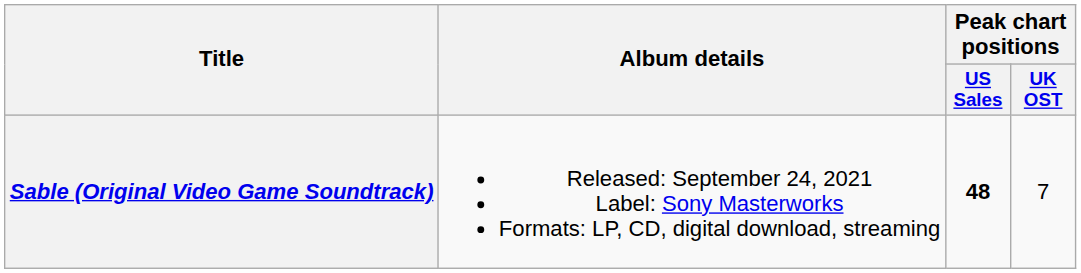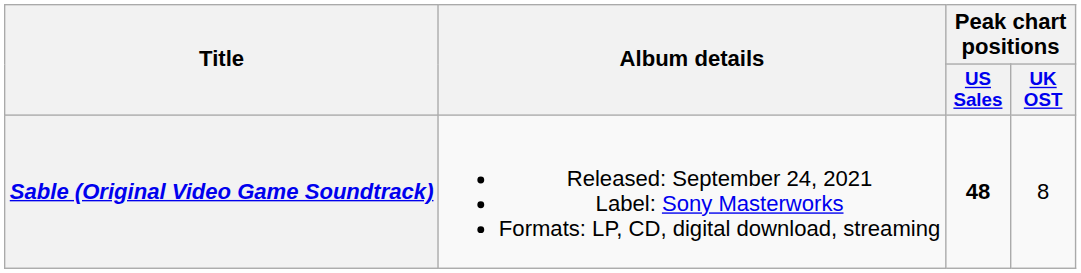Sable (Original Video Game Soundtrack) | Peak chart positions / UK OST: 7 -> 8
